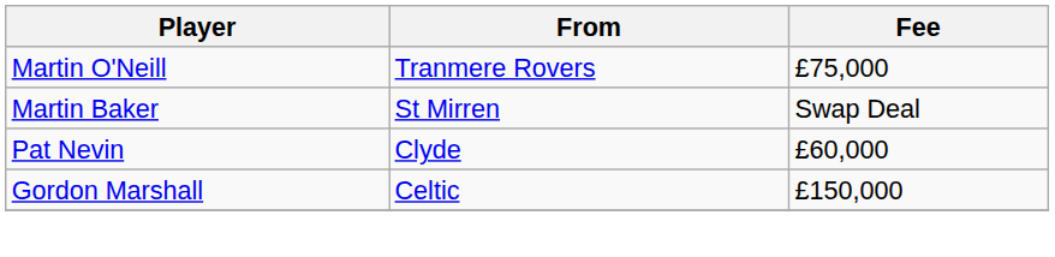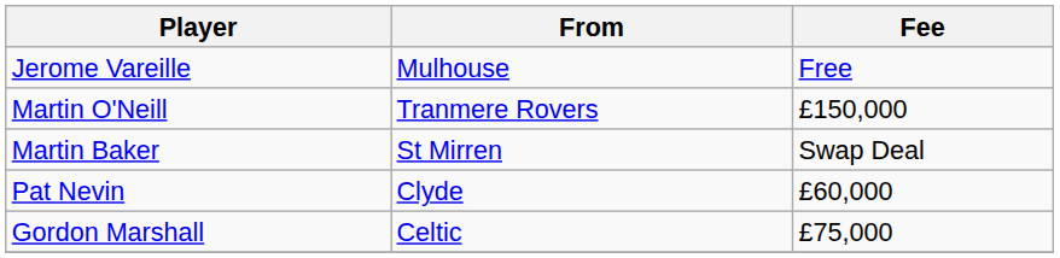+ row: Jerome Vareille | Mulhouse | Free
Martin O'Neill | Fee: £75,000 -> £150,000
Gordon Marshall | Fee: £150,000 -> £75,000
